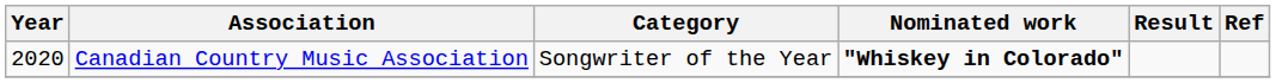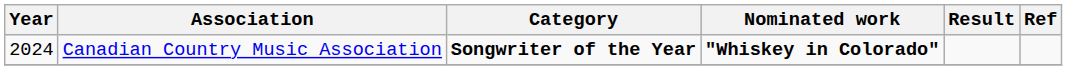Canadian Country Music Association | Year: 2020 -> 2024
Canadian Country Music Association | Category: normal -> bold
